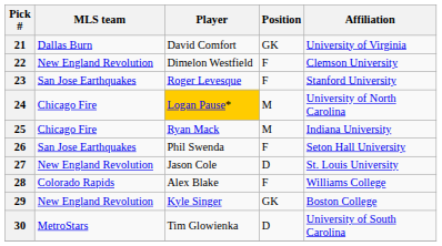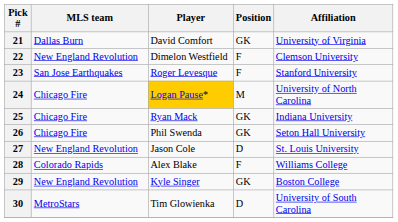25 | Position: M -> GK
26 | MLS team: San Jose Earthquakes -> Chicago Fire
26 | Position: F -> GK
